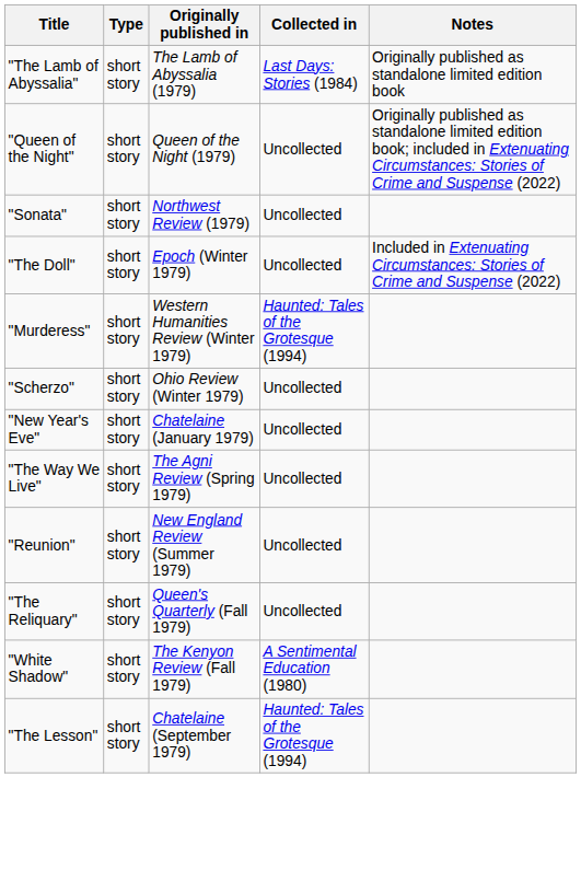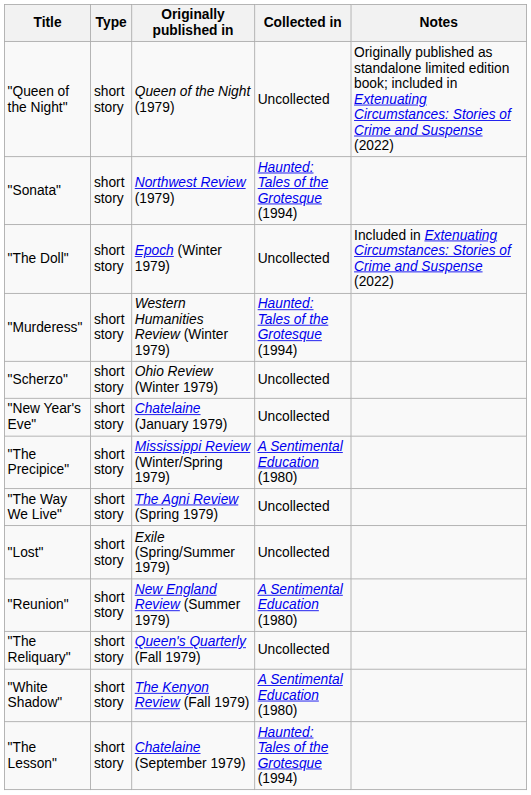- row: "The Lamb of Abyssalia" | short story | The Lamb of Abyssalia (1979) | Last Days: Stories (1984) | Originally published as standalone limited edition book
"Sonata" | Collected in: Uncollected -> Haunted: Tales of the Grotesque (1994)
+ row: "The Precipice" | short story | Mississippi Review (Winter/Spring 1979) | A Sentimental Education (1980)
+ row: "Lost" | short story | Exile (Spring/Summer 1979) | Uncollected
"Reunion" | Collected in: Uncollected -> A Sentimental Education (1980)
